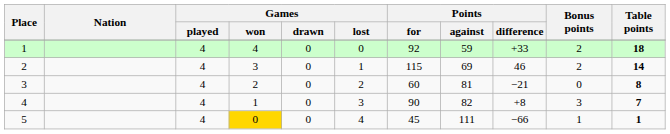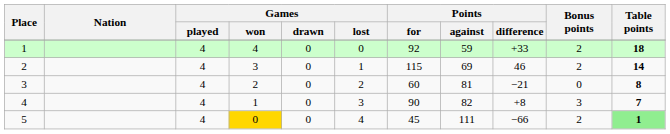5 | Bonus points: 1 -> 2
5 | Table points: no background -> lightgreen background
